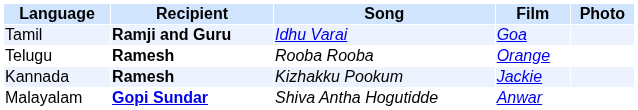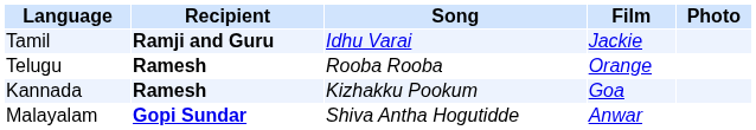Tamil | Film: Goa -> Jackie
Kannada | Film: Jackie -> Goa
